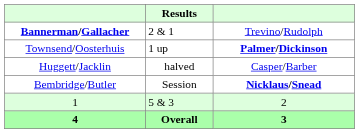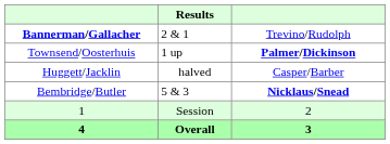Bembridge/Butler | Results: Session -> 5 & 3
1 | Results: 5 & 3 -> Session
